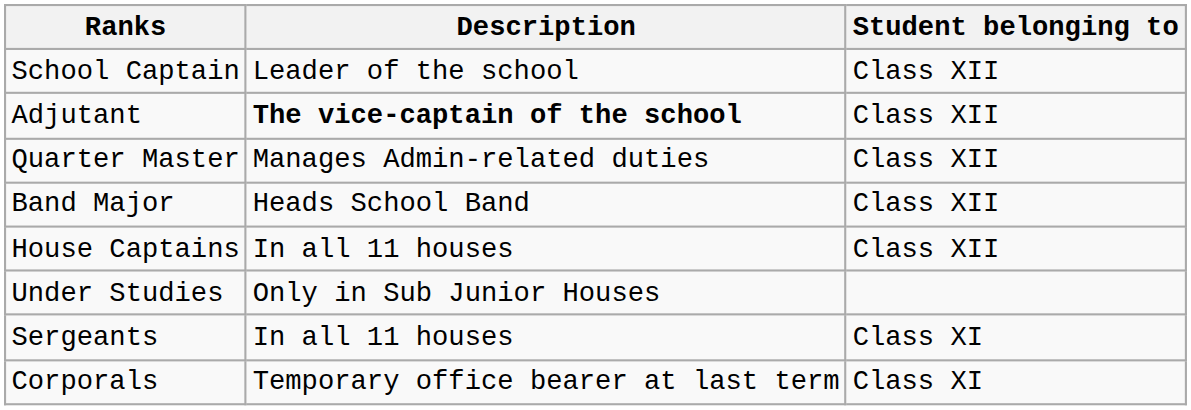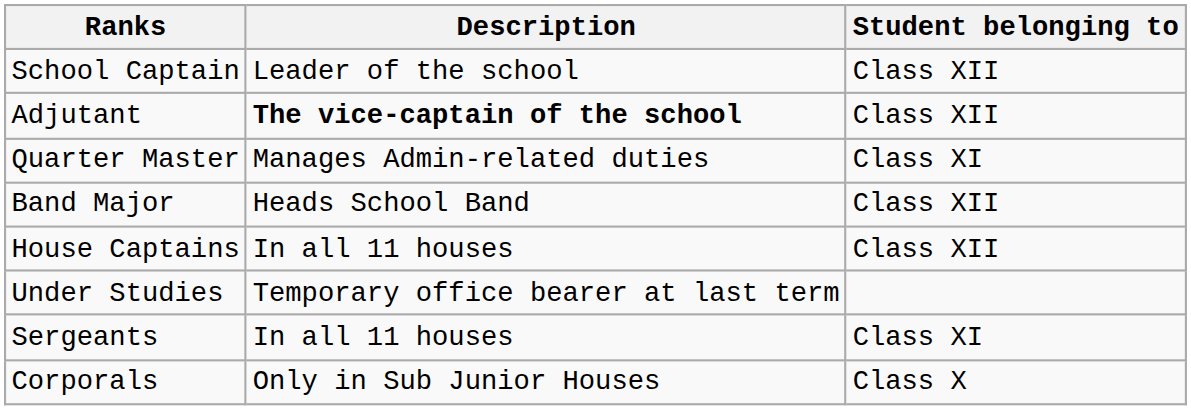Quarter Master | Student belonging to: Class XII -> Class XI
Under Studies | Description: Only in Sub Junior Houses -> Temporary office bearer at last term
Corporals | Description: Temporary office bearer at last term -> Only in Sub Junior Houses
Corporals | Student belonging to: Class XI -> Class X
